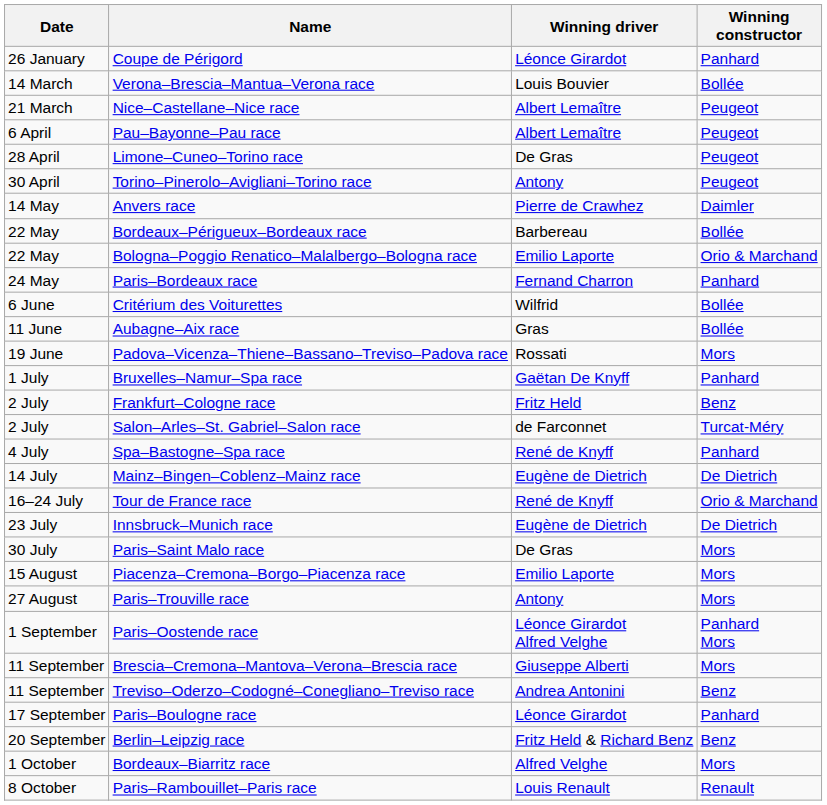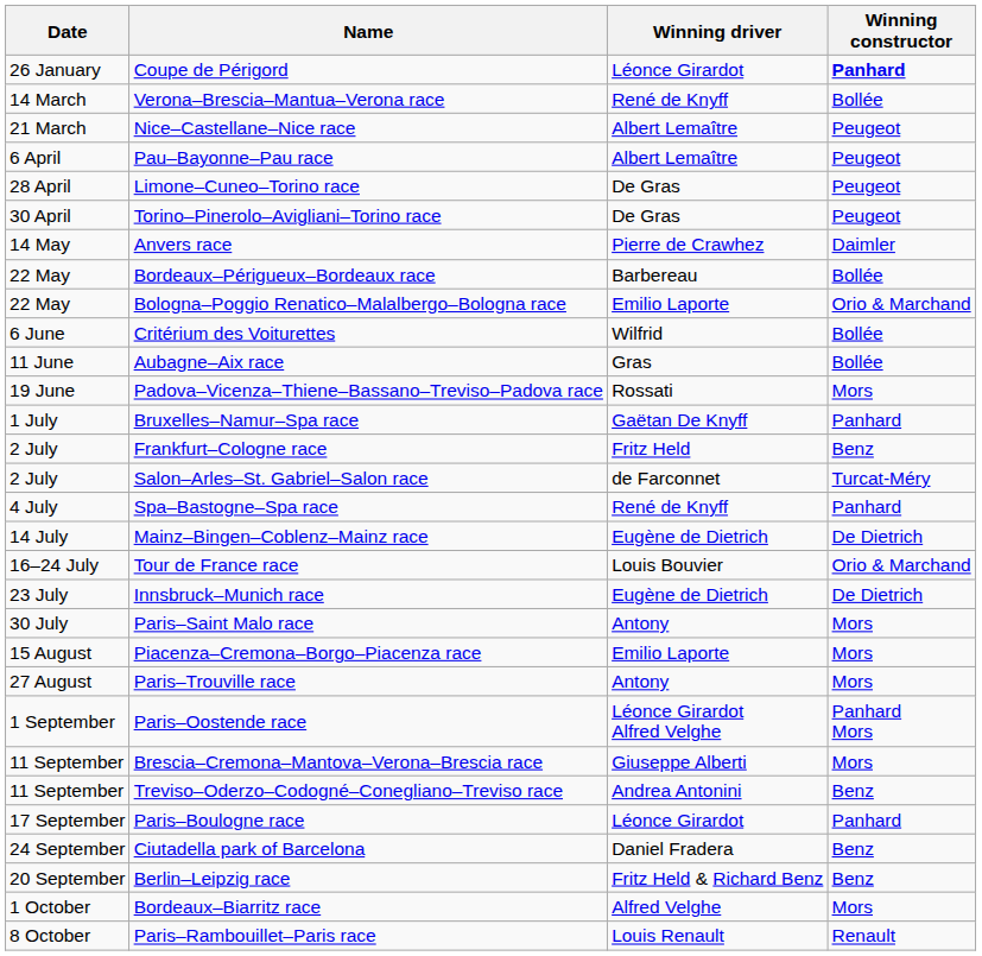Coupe de Périgord | Winning constructor: normal -> bold
Verona–Brescia–Mantua–Verona race | Winning driver: Louis Bouvier -> René de Knyff
Torino–Pinerolo–Avigliani–Torino race | Winning driver: Antony -> De Gras
- row: 24 May | Paris–Bordeaux race | Fernand Charron | Panhard
Tour de France race | Winning driver: René de Knyff -> Louis Bouvier
Paris–Saint Malo race | Winning driver: De Gras -> Antony
+ row: 24 September | Ciutadella park of Barcelona | Daniel Fradera | Benz
